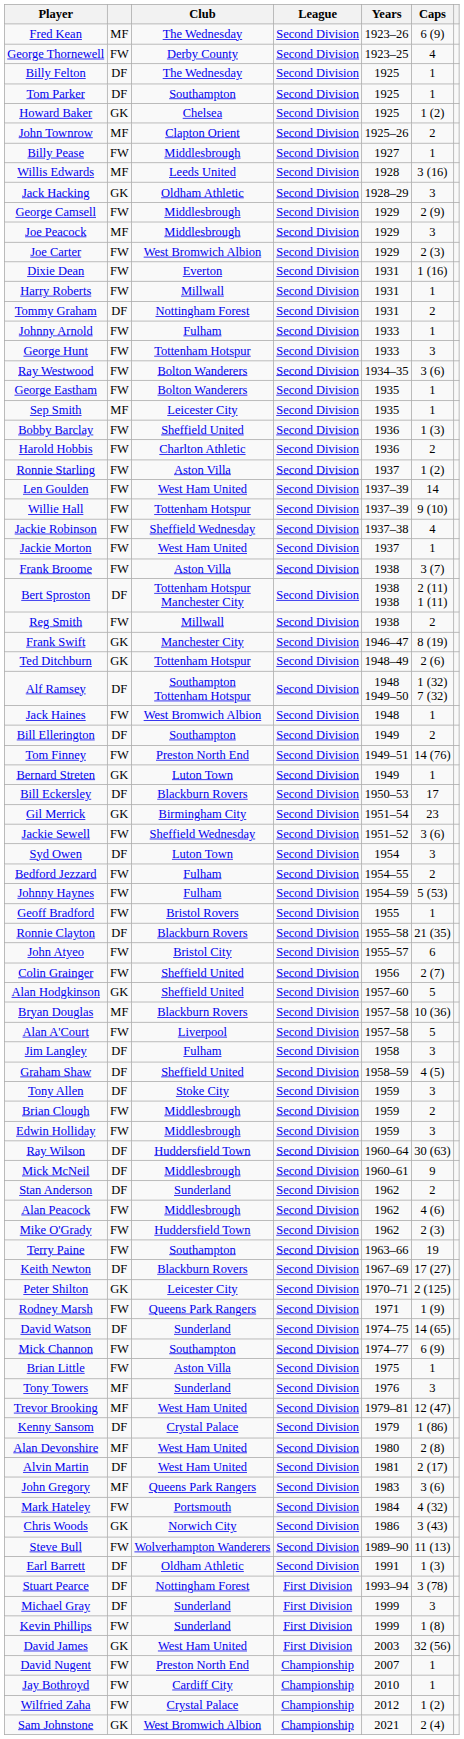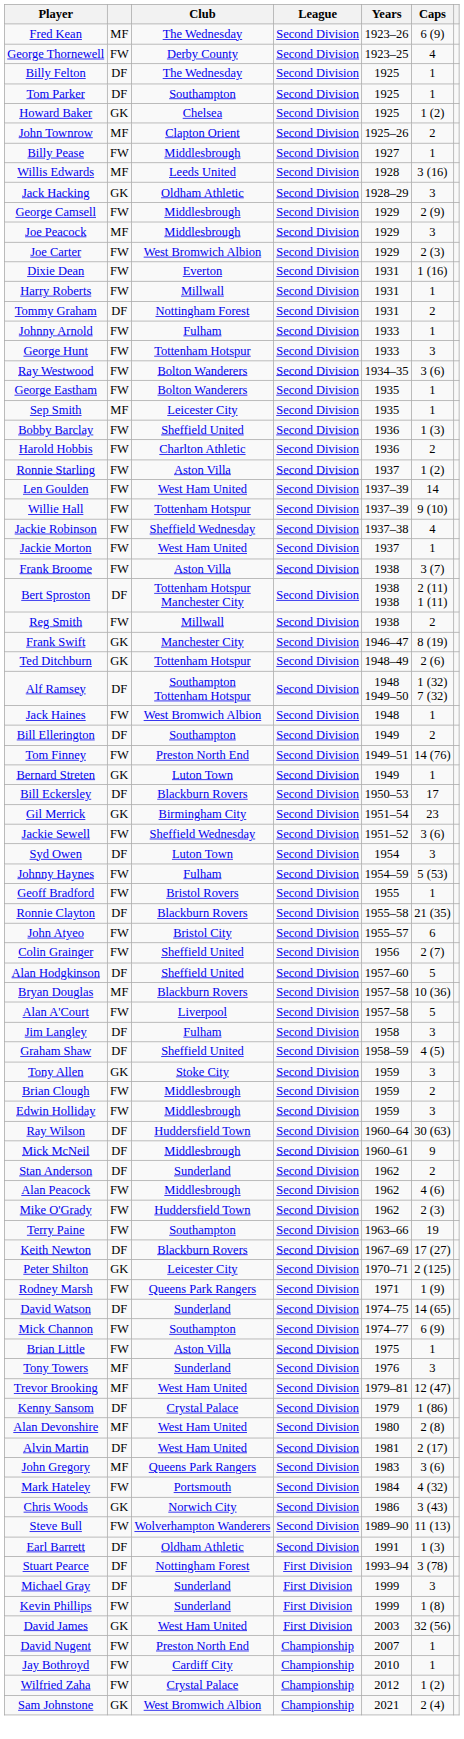- row: Bedford Jezzard | FW | Fulham | Second Division | 1954–55 | 2
Alan Hodgkinson | column 2: GK -> DF
Tony Allen | column 2: DF -> GK
